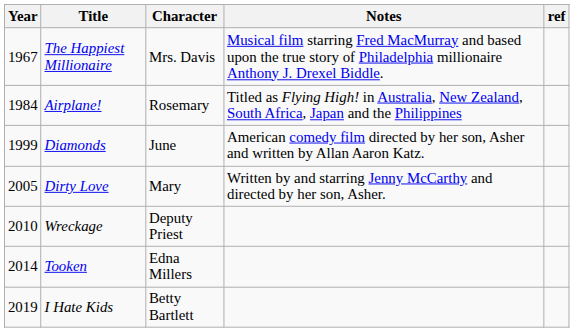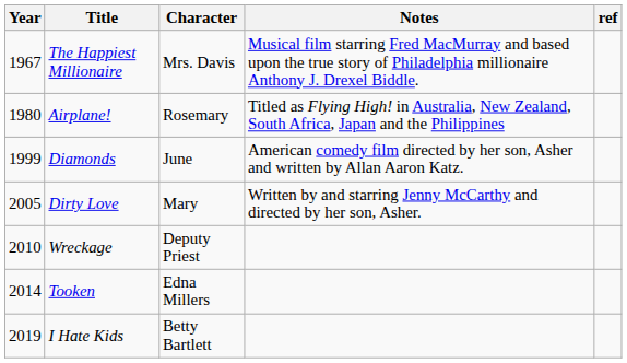Airplane! | Year: 1984 -> 1980
